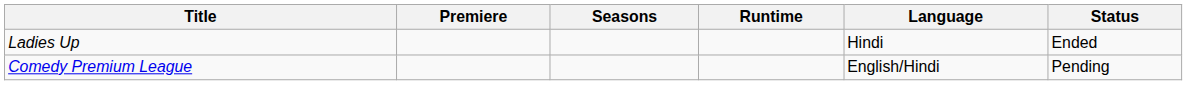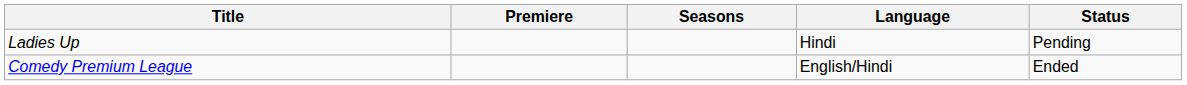- column: Runtime
Ladies Up | Status: Ended -> Pending
Comedy Premium League | Status: Pending -> Ended
